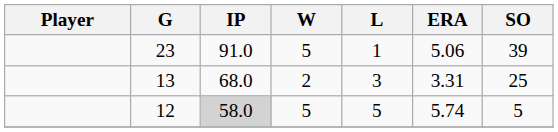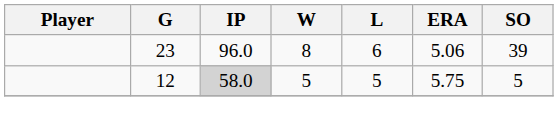23 | IP: 91.0 -> 96.0
23 | W: 5 -> 8
23 | L: 1 -> 6
- row: 13 | 68.0 | 2 | 3 | 3.31 | 25
12 | ERA: 5.74 -> 5.75
